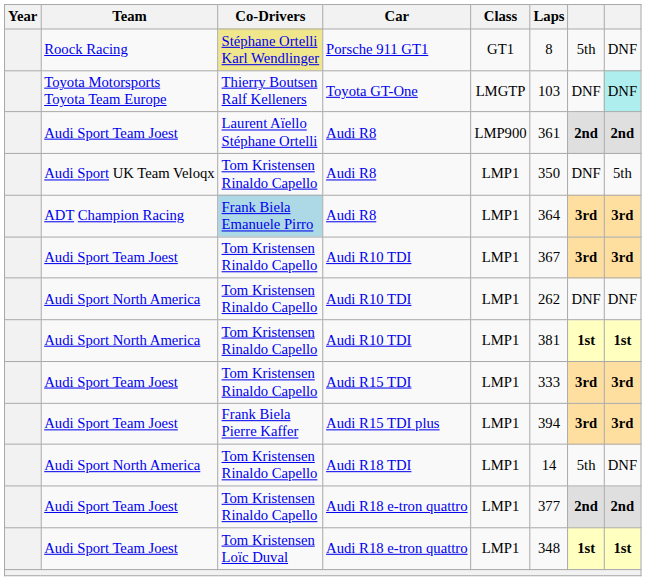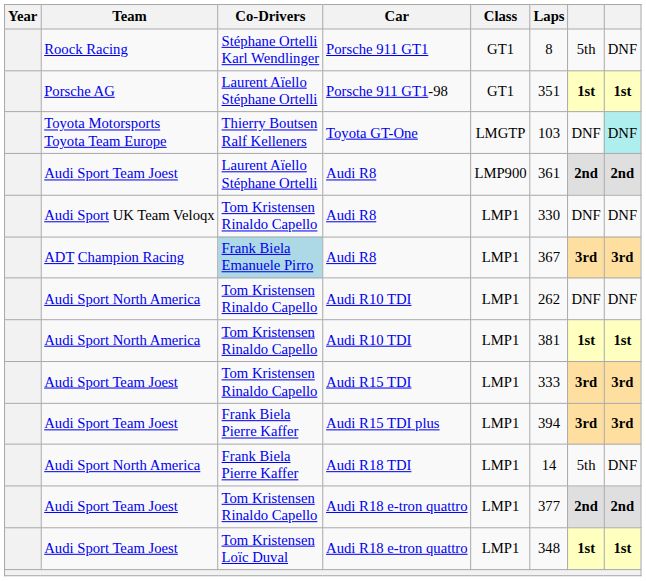Porsche 911 GT1 | Co-Drivers: khaki background -> no background
+ row: Porsche AG | Laurent Aïello Stéphane Ortelli | Porsche 911 GT1-98 | GT1 | 351 | 1st | 1st
Audi Sport UK Team Veloqx / Audi R8 | Laps: 350 -> 330
Audi Sport UK Team Veloqx / Audi R8 | column 8: 5th -> DNF
ADT Champion Racing / Audi R8 | Laps: 364 -> 367
- row: Audi Sport Team Joest | Tom Kristensen Rinaldo Capello | Audi R10 TDI | LMP1 | 367 | 3rd | 3rd
Audi R18 TDI | Co-Drivers: Tom Kristensen Rinaldo Capello -> Frank Biela Pierre Kaffer
